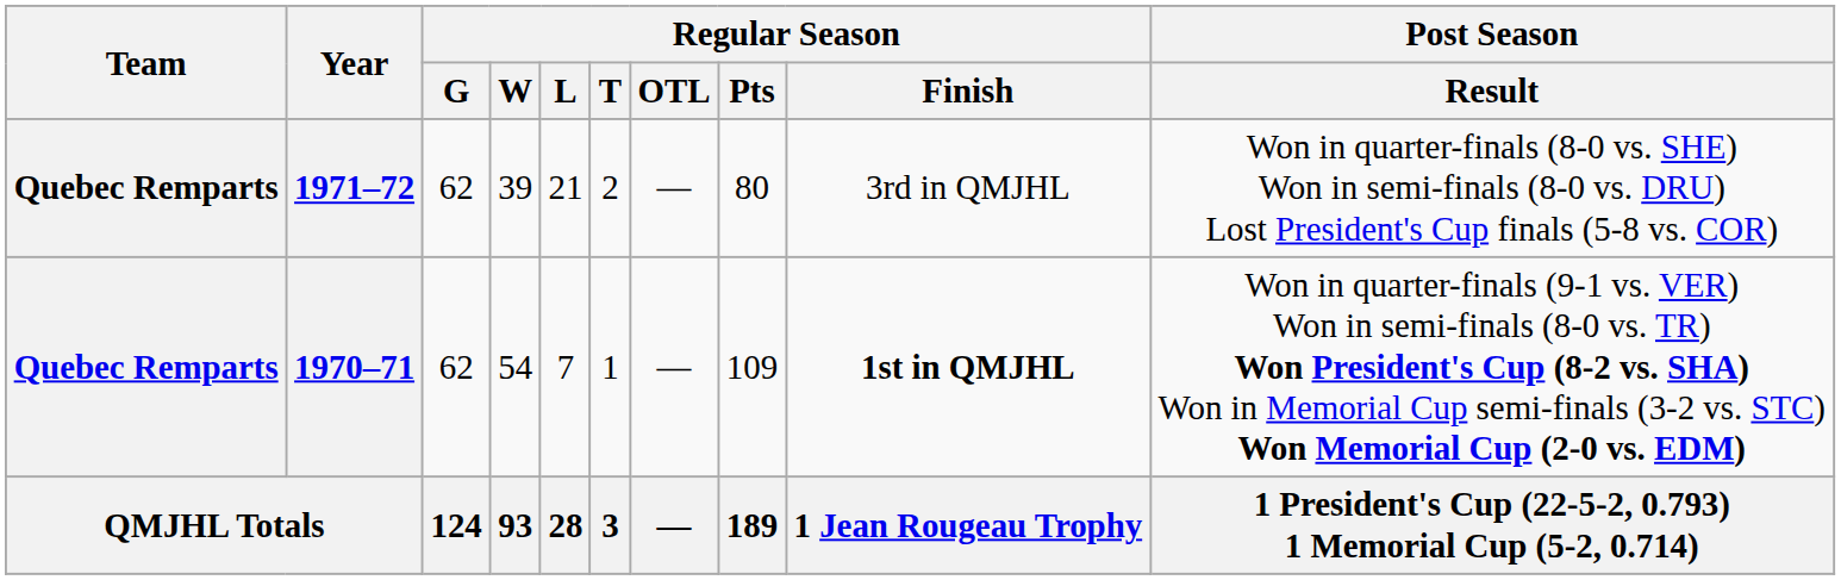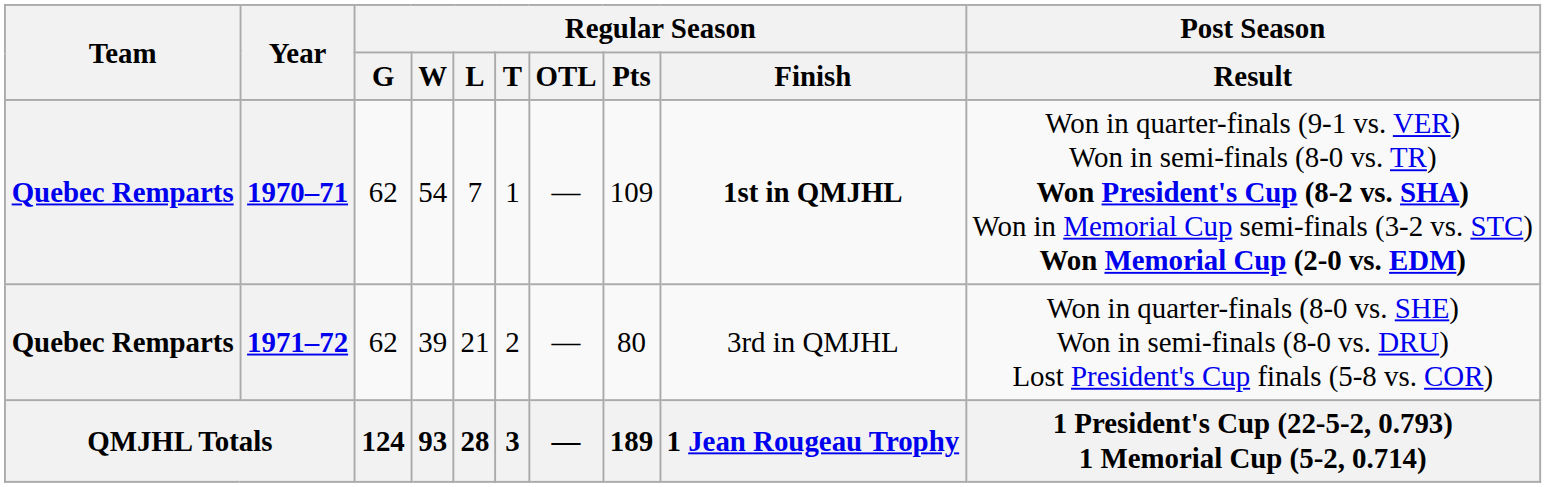rows swapped: 1970–71 <-> 1971–72
